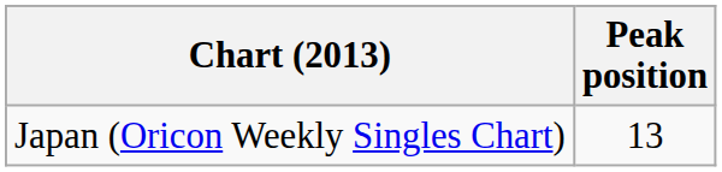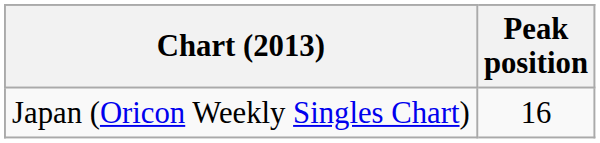Japan (Oricon Weekly Singles Chart) | Peak position: 13 -> 16
